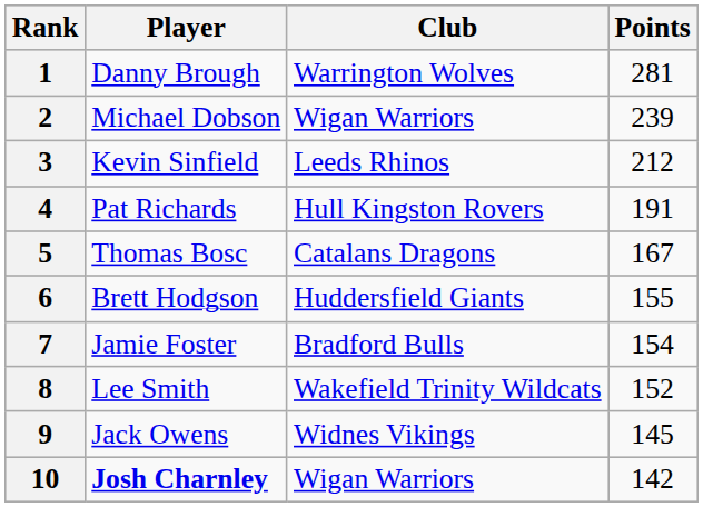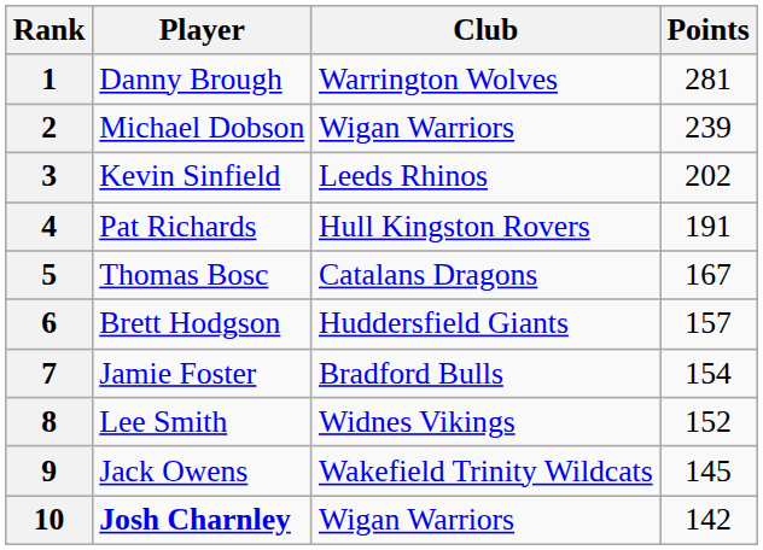3 | Points: 212 -> 202
6 | Points: 155 -> 157
8 | Club: Wakefield Trinity Wildcats -> Widnes Vikings
9 | Club: Widnes Vikings -> Wakefield Trinity Wildcats
